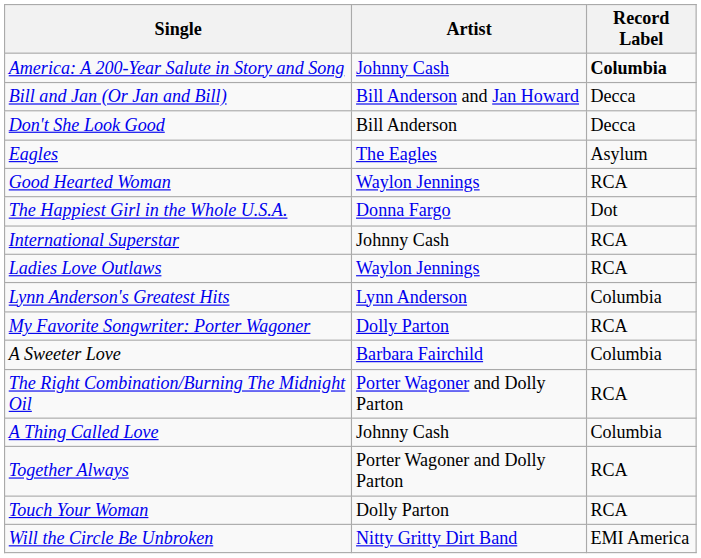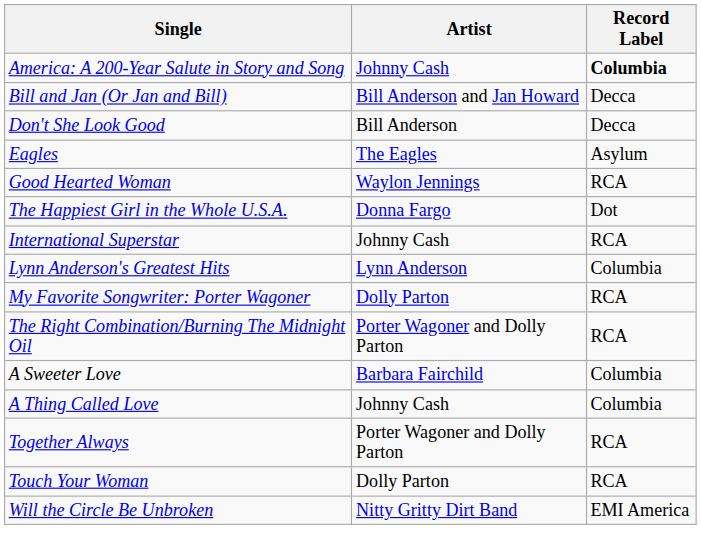- row: Ladies Love Outlaws | Waylon Jennings | RCA
rows swapped: The Right Combination/Burning The Midnight Oil <-> A Sweeter Love
